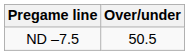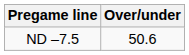ND –7.5 | Over/under: 50.5 -> 50.6
